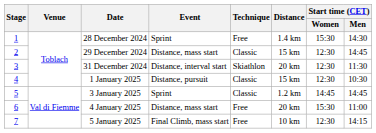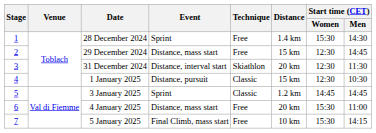29 December 2024 | Technique: Classic -> Free
5 January 2025 | Start time (CET) / Women: 12:30 -> 15:30
